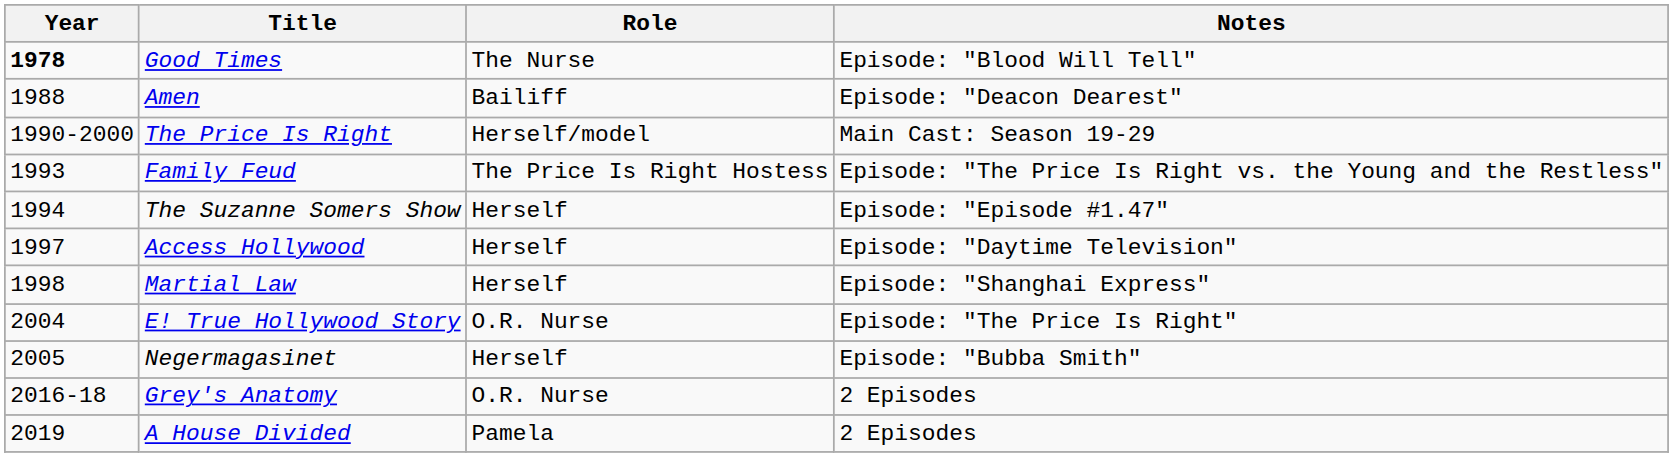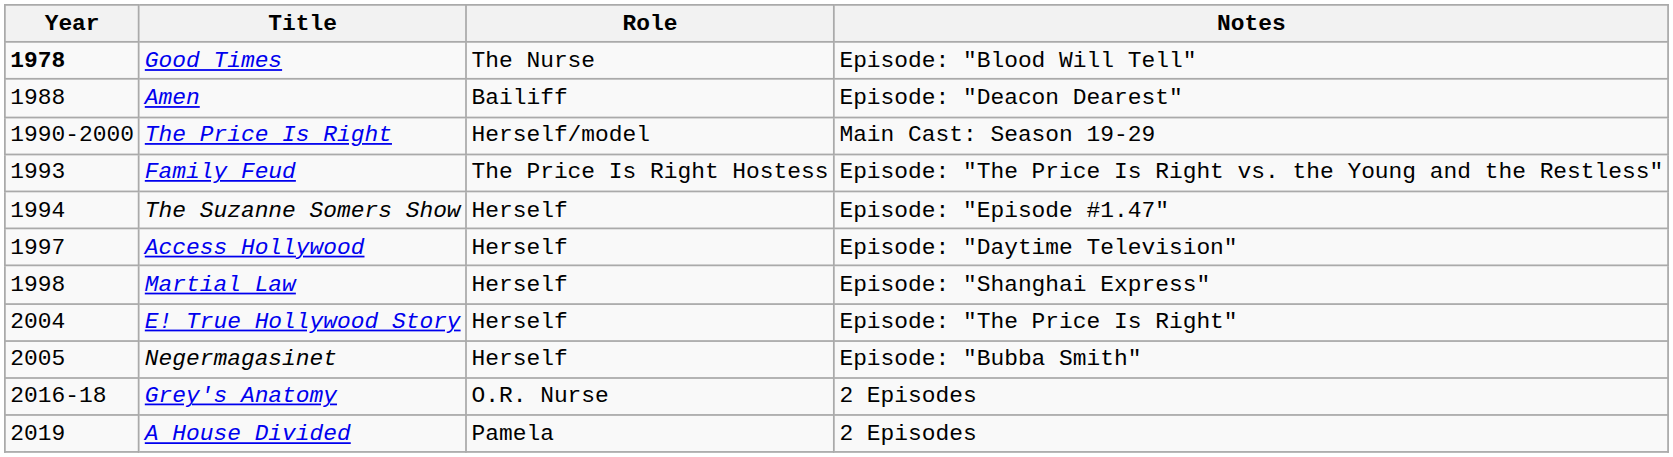E! True Hollywood Story | Role: O.R. Nurse -> Herself
